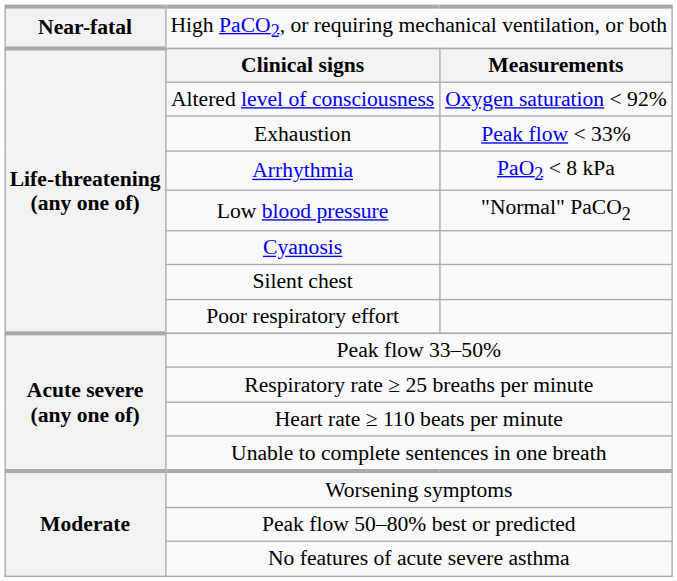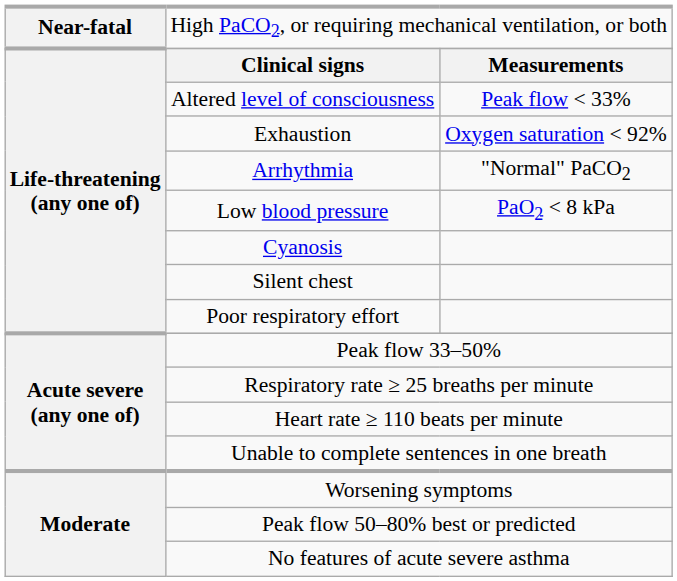Altered level of consciousness | column 3: Oxygen saturation < 92% -> Peak flow < 33%
Exhaustion | column 3: Peak flow < 33% -> Oxygen saturation < 92%
Arrhythmia | column 3: PaO2 < 8 kPa -> "Normal" PaCO2
Low blood pressure | column 3: "Normal" PaCO2 -> PaO2 < 8 kPa
